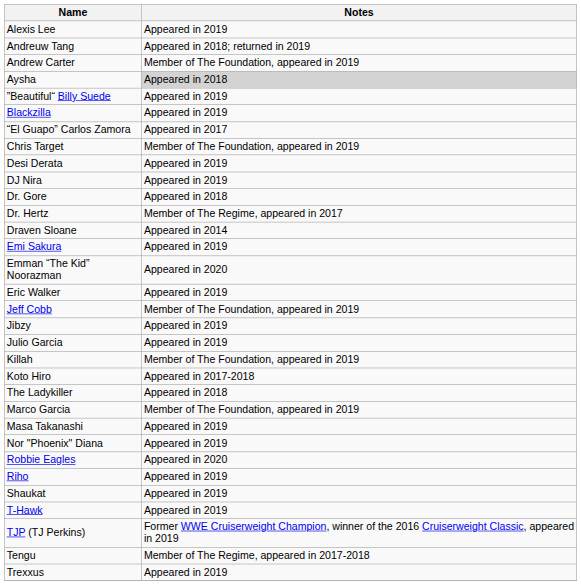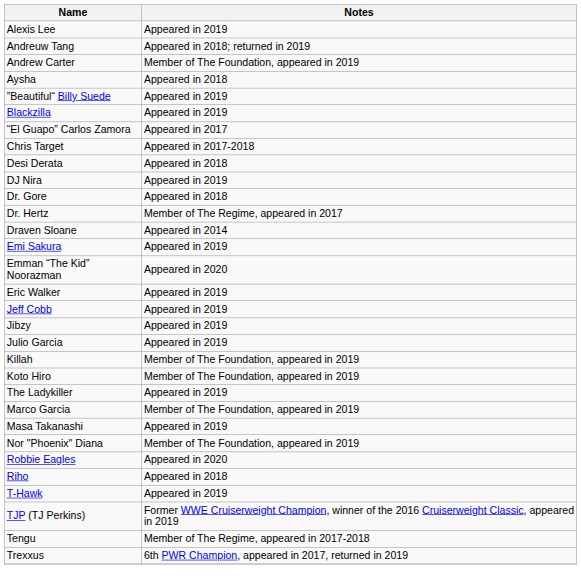Aysha | Notes: lightgrey background -> no background
Chris Target | Notes: Member of The Foundation, appeared in 2019 -> Appeared in 2017-2018
Desi Derata | Notes: Appeared in 2019 -> Appeared in 2018
Jeff Cobb | Notes: Member of The Foundation, appeared in 2019 -> Appeared in 2019
Koto Hiro | Notes: Appeared in 2017-2018 -> Member of The Foundation, appeared in 2019
The Ladykiller | Notes: Appeared in 2018 -> Appeared in 2019
Nor "Phoenix" Diana | Notes: Appeared in 2019 -> Member of The Foundation, appeared in 2019
Riho | Notes: Appeared in 2019 -> Appeared in 2018
- row: Shaukat | Appeared in 2019
Trexxus | Notes: Appeared in 2019 -> 6th PWR Champion, appeared in 2017, returned in 2019
